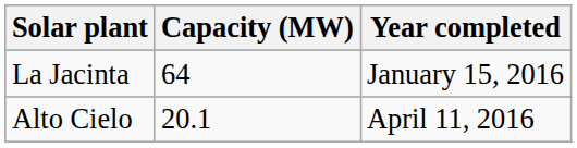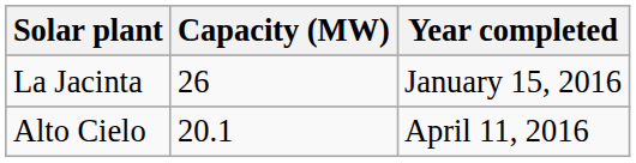La Jacinta | Capacity (MW): 64 -> 26
